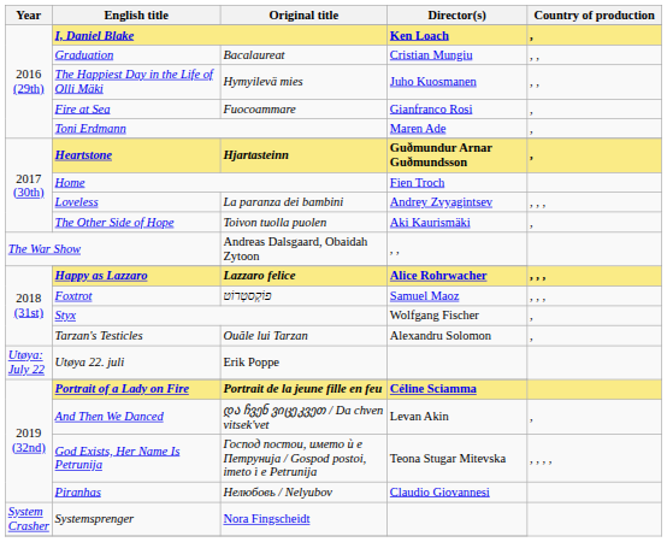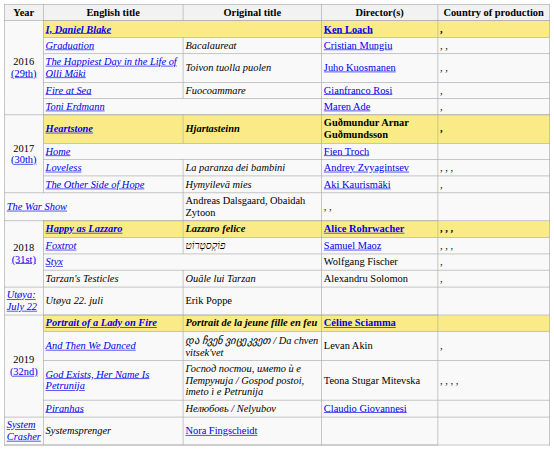The Happiest Day in the Life of Olli Mäki | Original title: Hymyilevä mies -> Toivon tuolla puolen
The Other Side of Hope | Original title: Toivon tuolla puolen -> Hymyilevä mies
